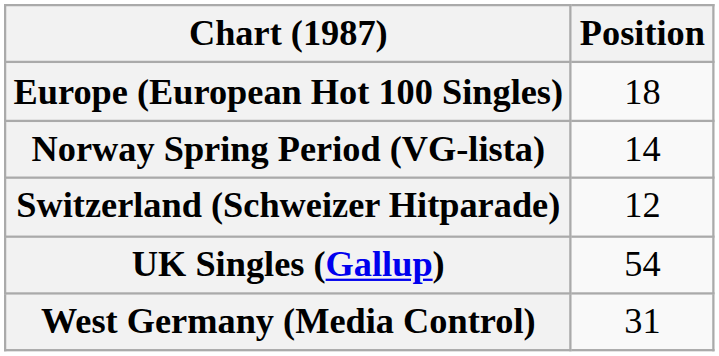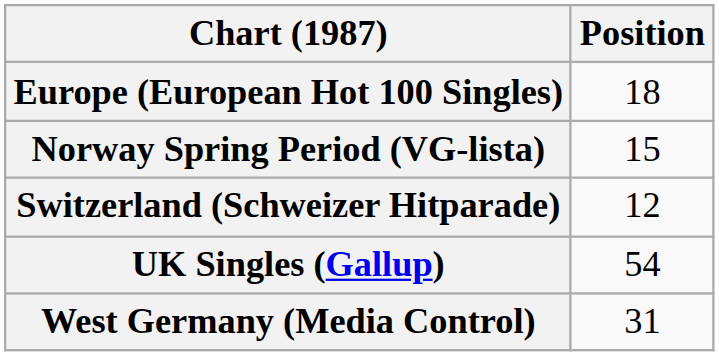Norway Spring Period (VG-lista) | Position: 14 -> 15
